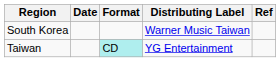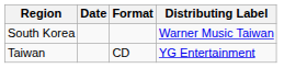- column: Ref
Taiwan | Format: paleturquoise background -> no background
